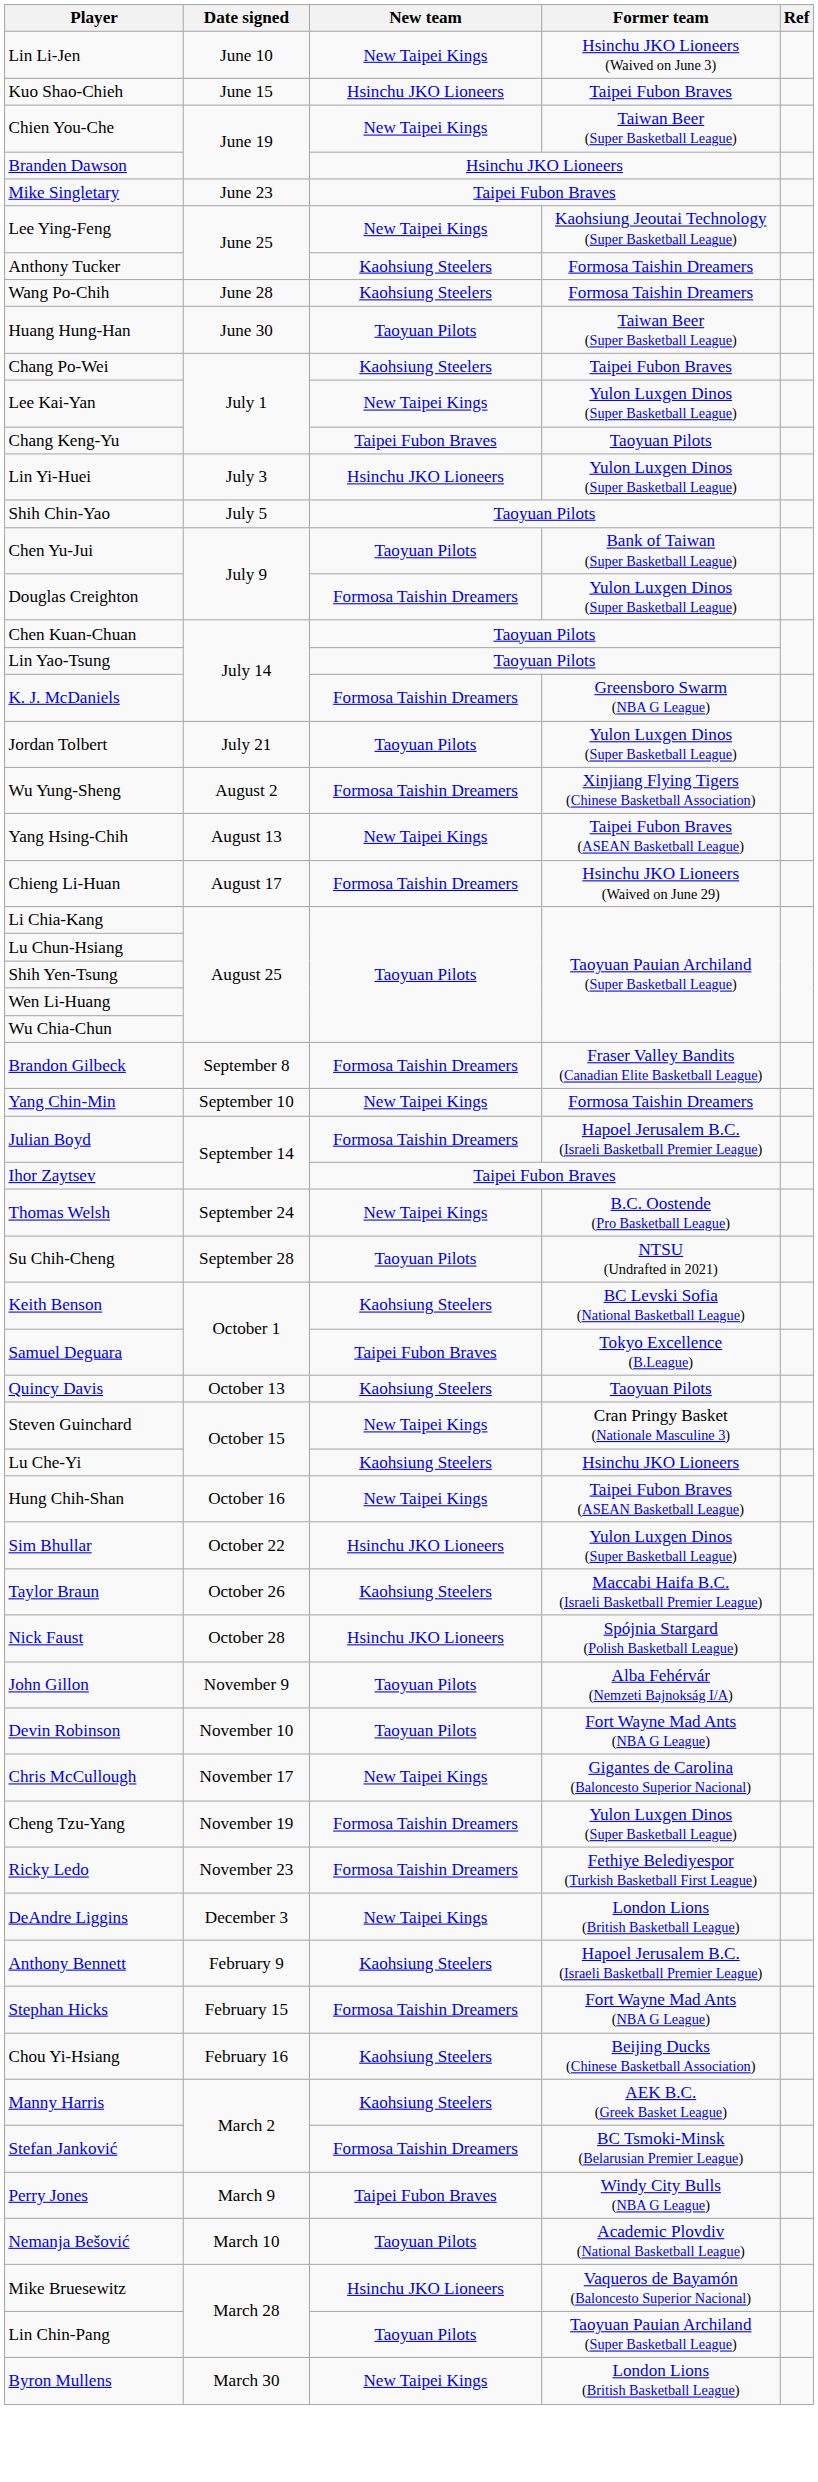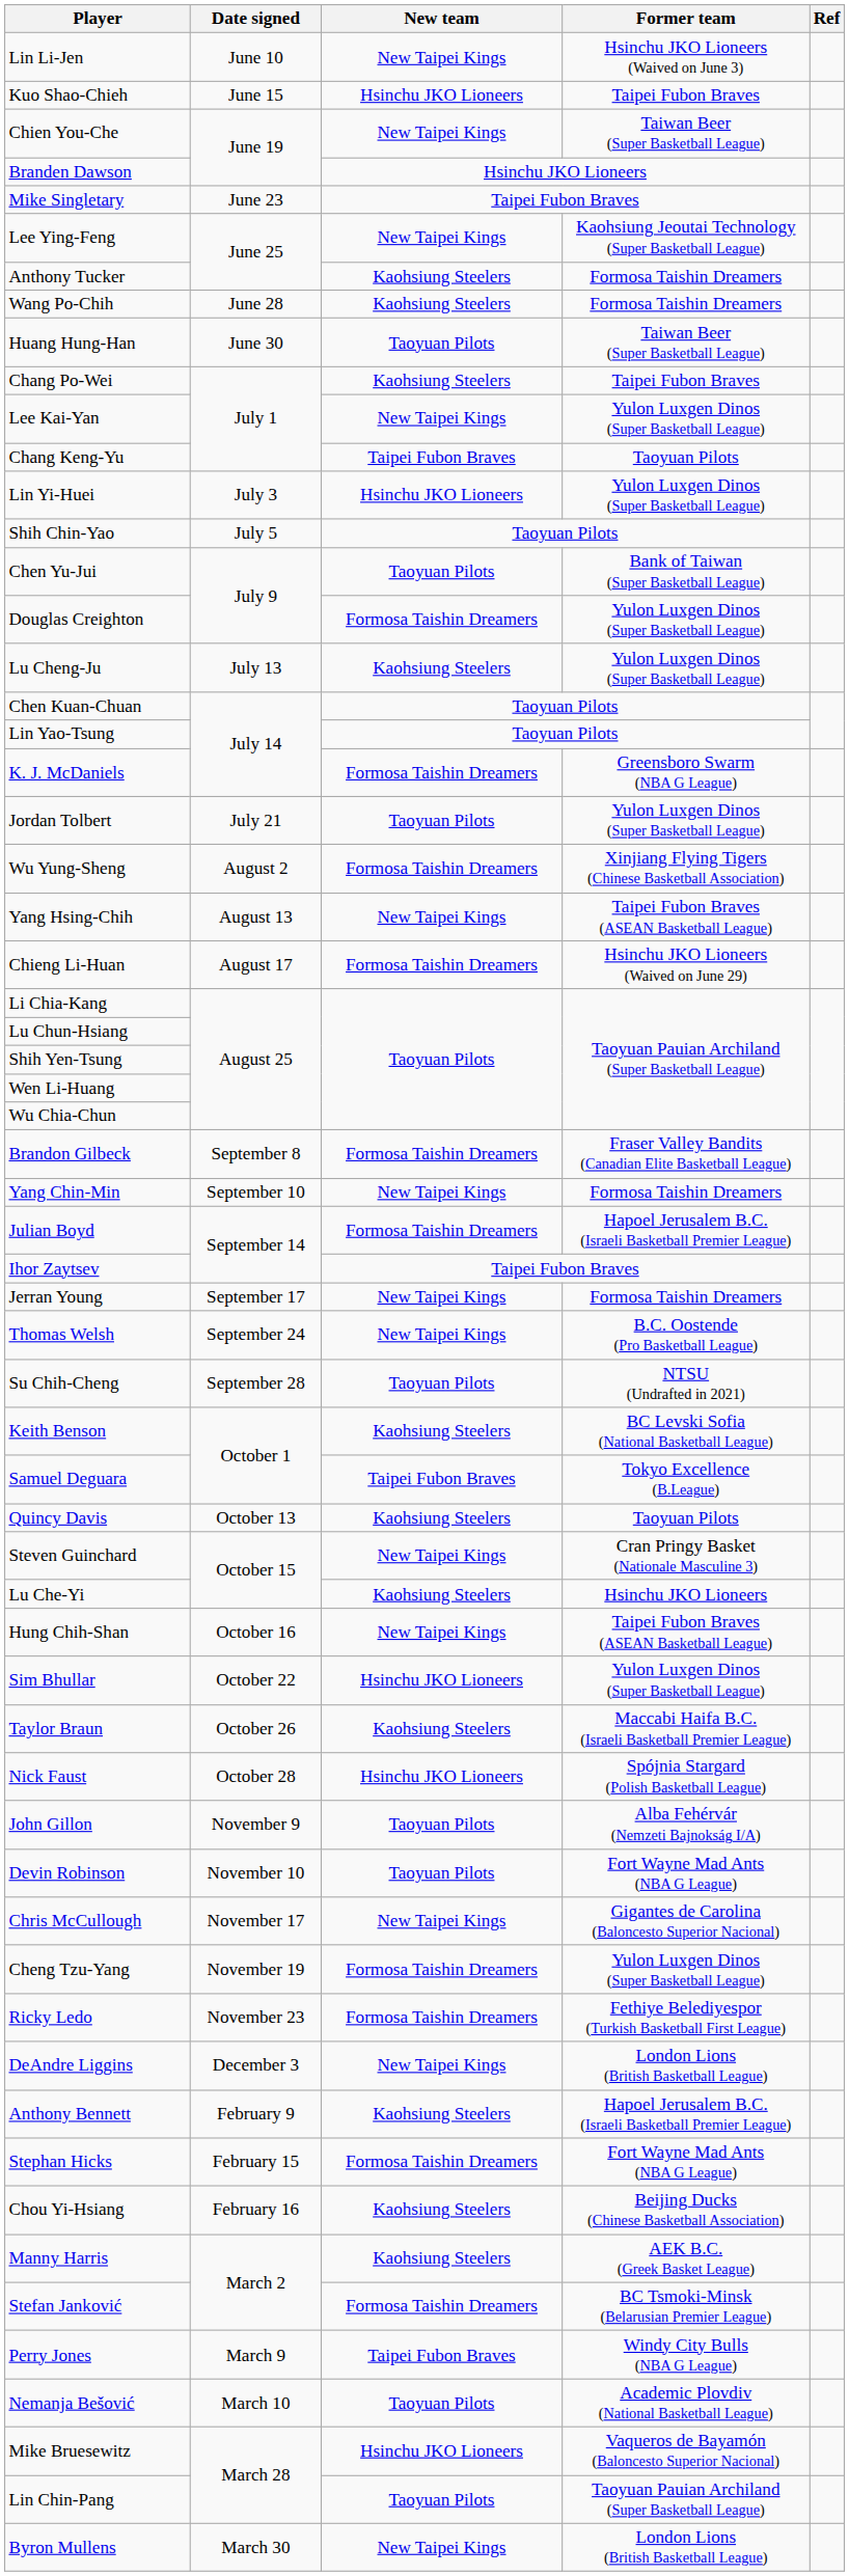+ row: Lu Cheng-Ju | July 13 | Kaohsiung Steelers | Yulon Luxgen Dinos (Super Basketball League)
+ row: Jerran Young | September 17 | New Taipei Kings | Formosa Taishin Dreamers
